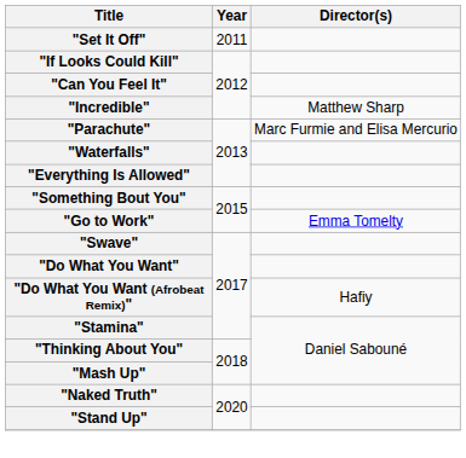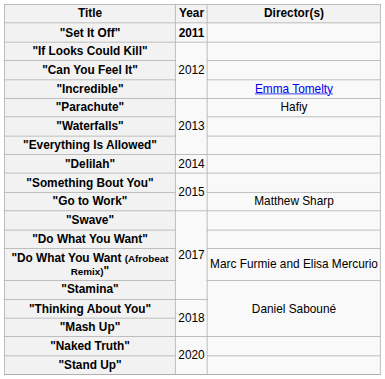"Set It Off" | Year: normal -> bold
"Incredible" | Director(s): Matthew Sharp -> Emma Tomelty
"Parachute" | Director(s): Marc Furmie and Elisa Mercurio -> Hafiy
+ row: "Delilah" | 2014
"Go to Work" | Director(s): Emma Tomelty -> Matthew Sharp
"Do What You Want (Afrobeat Remix)" | Director(s): Hafiy -> Marc Furmie and Elisa Mercurio
